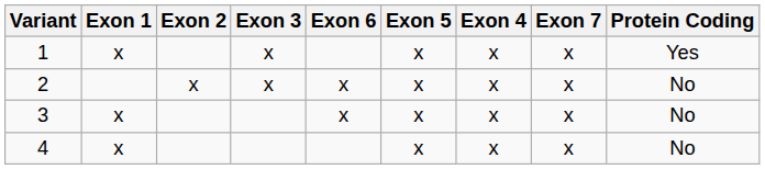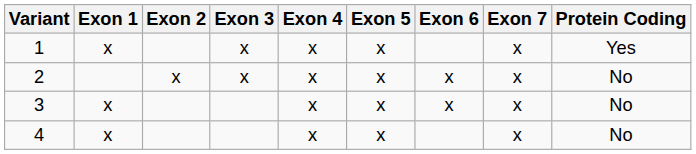columns swapped: Exon 4 <-> Exon 6
